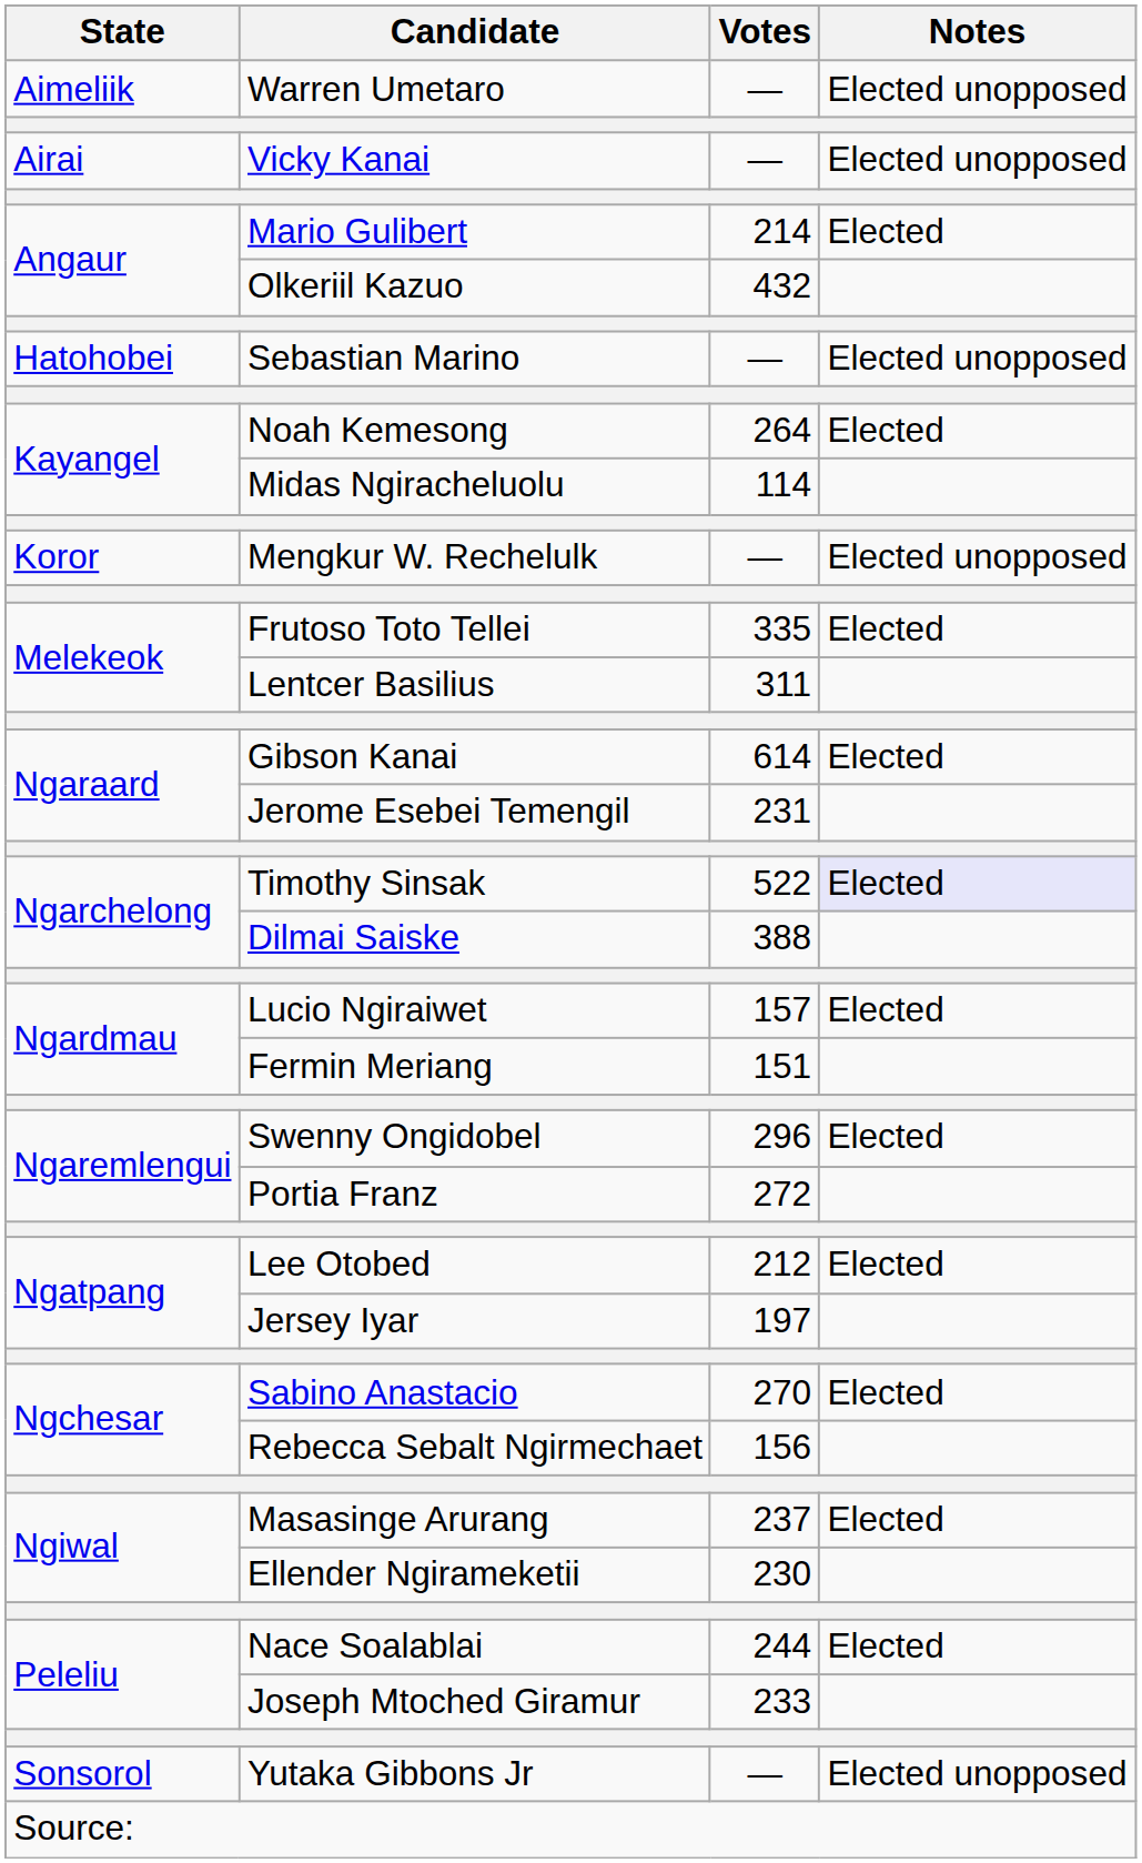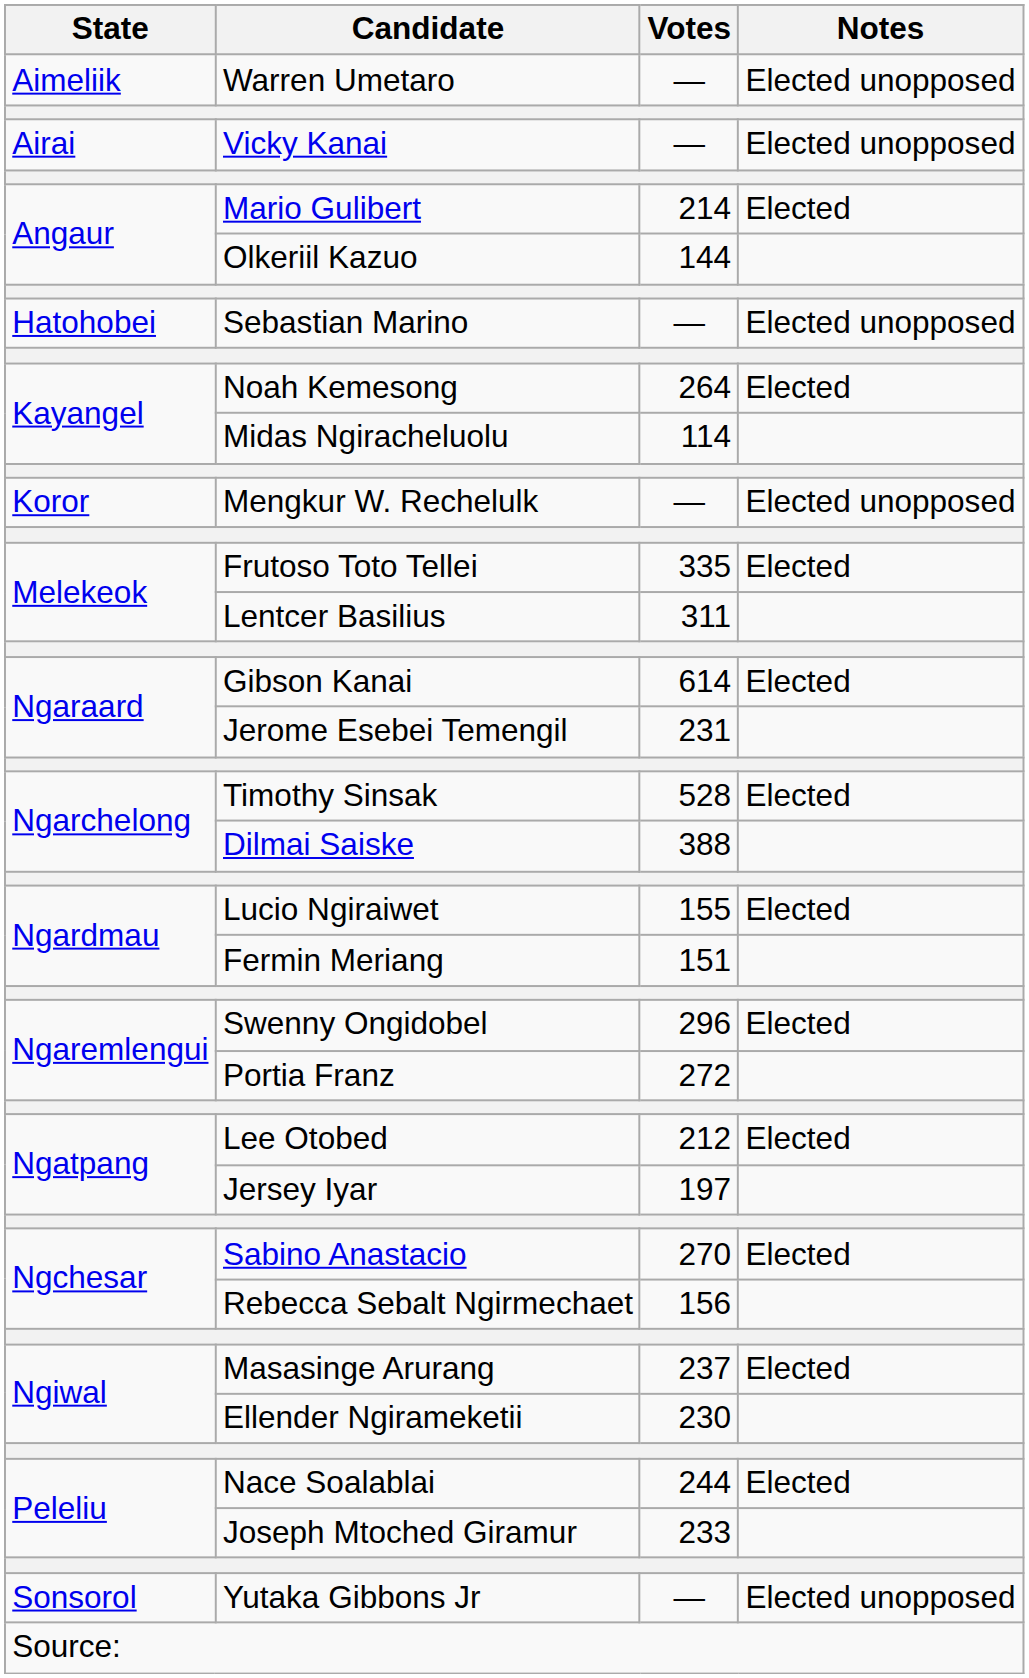Olkeriil Kazuo | Votes: 432 -> 144
Timothy Sinsak | Votes: 522 -> 528
Timothy Sinsak | Notes: lavender background -> no background
Lucio Ngiraiwet | Votes: 157 -> 155
